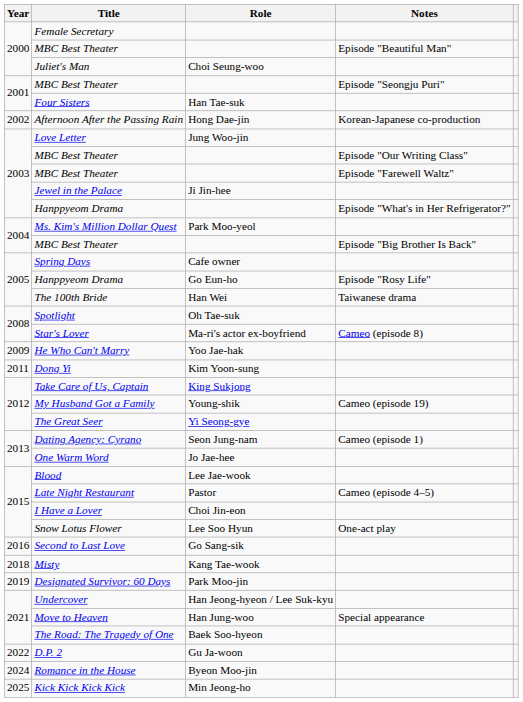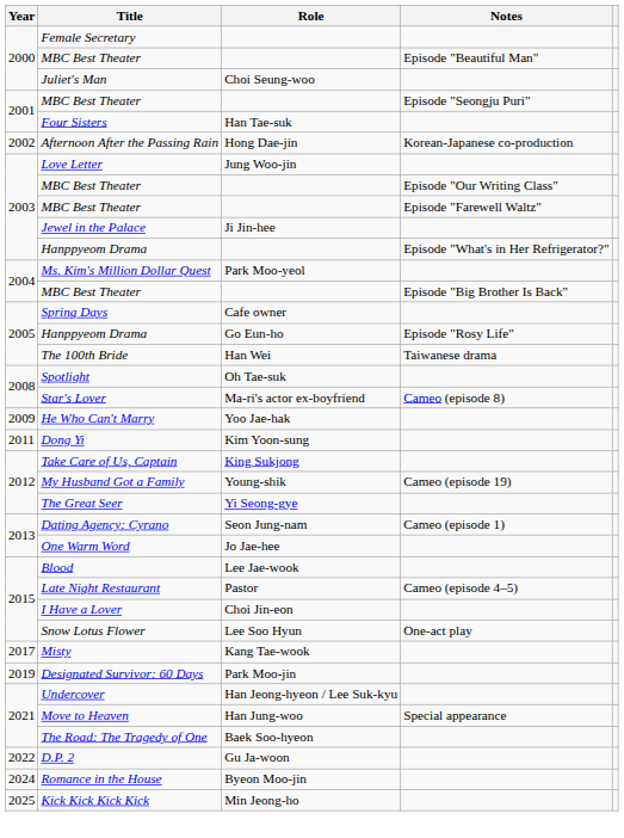- row: 2016 | Second to Last Love | Go Sang-sik
Misty | Year: 2018 -> 2017
